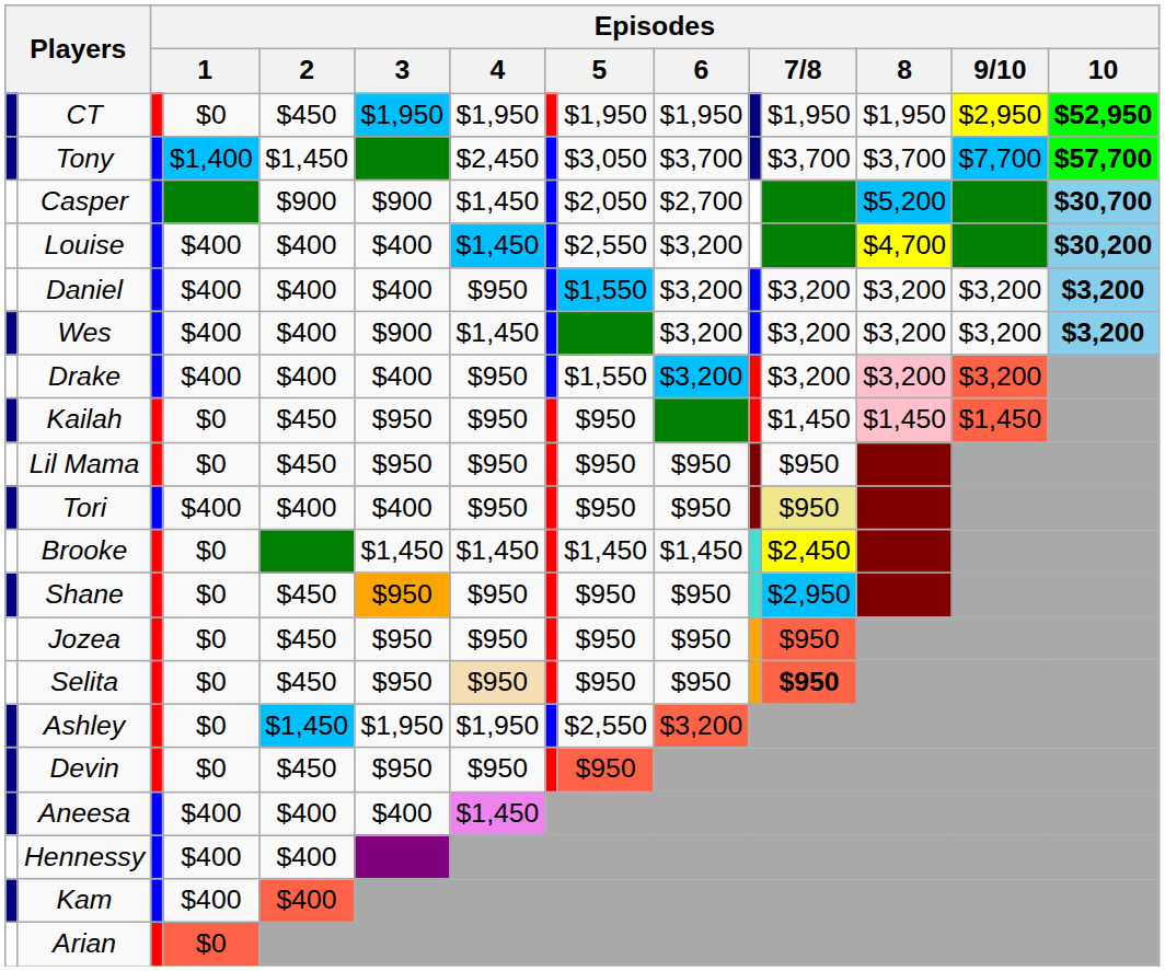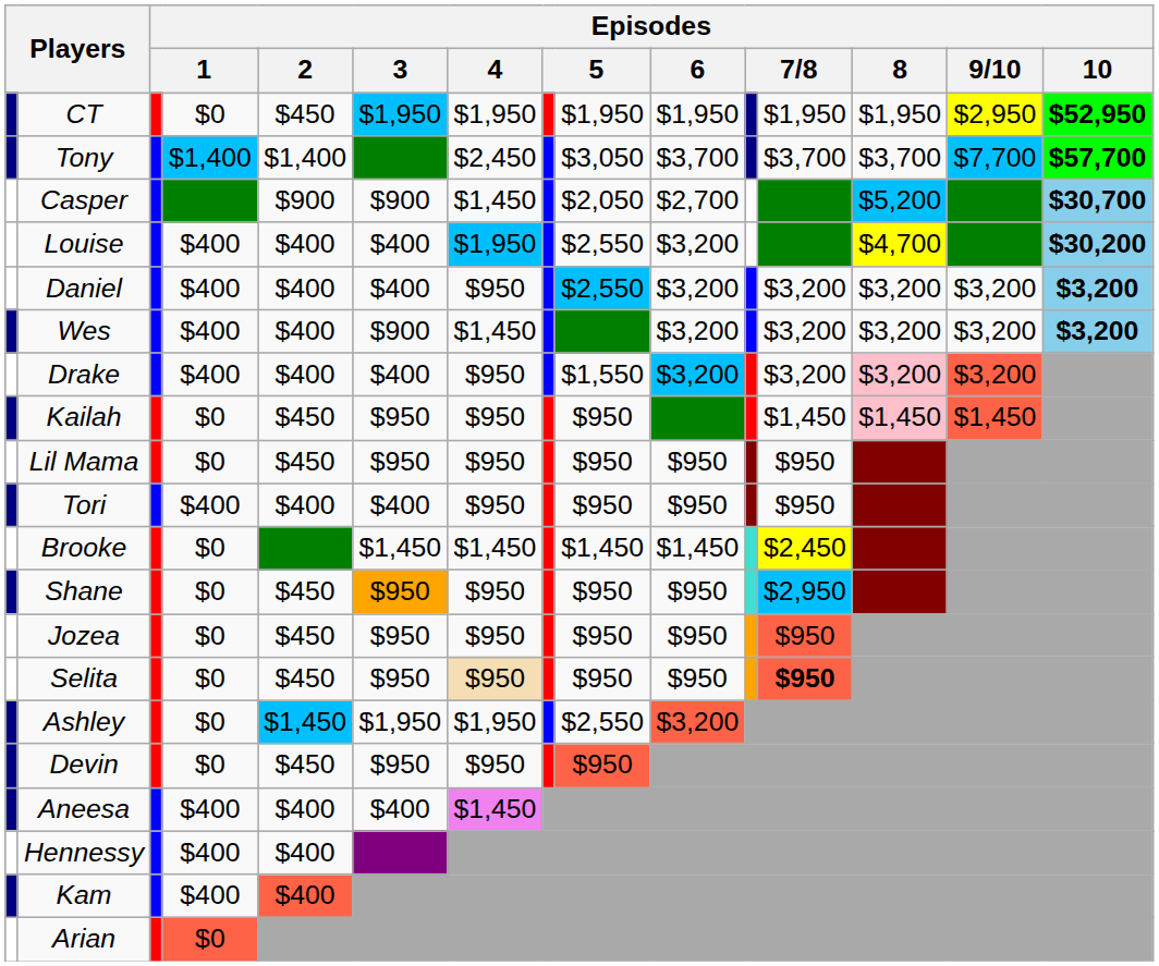Tony | Episodes / 2: $1,450 -> $1,400
Louise | Episodes / 4: $1,450 -> $1,950
Daniel | column 9: $1,550 -> $2,550
Tori | column 12: khaki background -> no background
